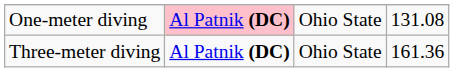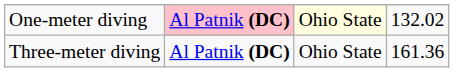One-meter diving | column 3: no background -> lightyellow background
One-meter diving | column 4: 131.08 -> 132.02
